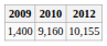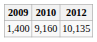1,400 | 2012: 10,155 -> 10,135
